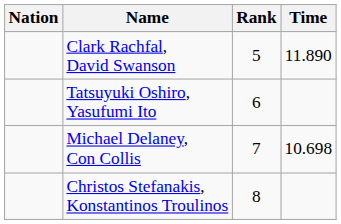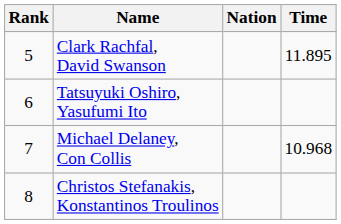columns swapped: Rank <-> Nation
Clark Rachfal, David Swanson | Time: 11.890 -> 11.895
Michael Delaney, Con Collis | Time: 10.698 -> 10.968
